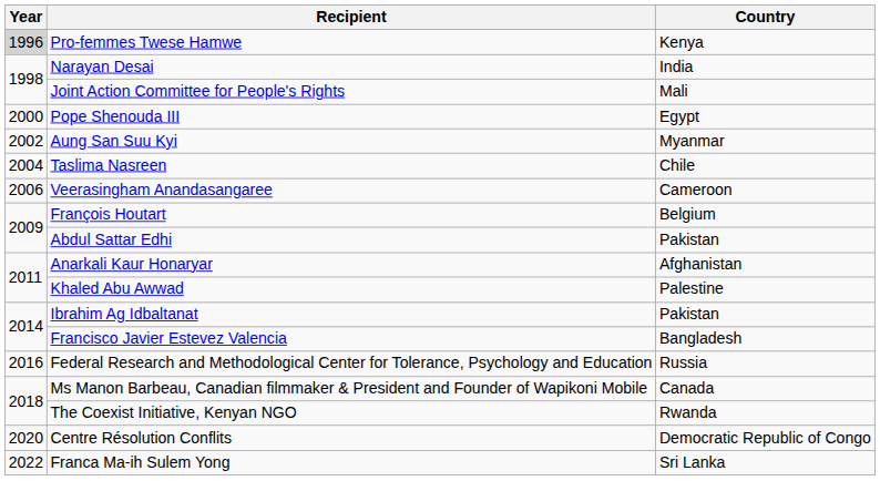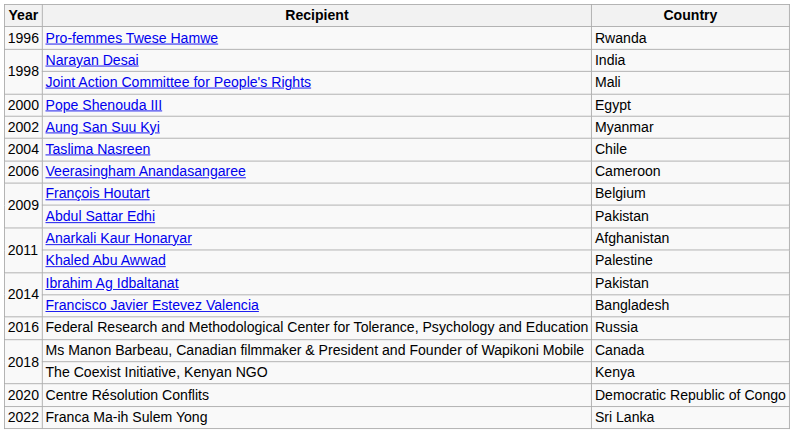Pro-femmes Twese Hamwe | Year: lightgrey background -> no background
Pro-femmes Twese Hamwe | Country: Kenya -> Rwanda
The Coexist Initiative, Kenyan NGO | Country: Rwanda -> Kenya
